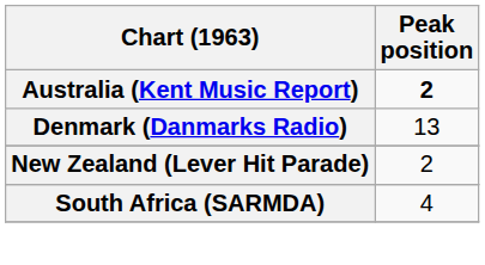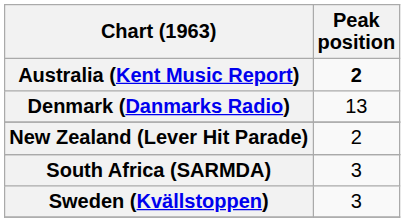South Africa (SARMDA) | Peak position: 4 -> 3
+ row: Sweden (Kvällstoppen) | 3
